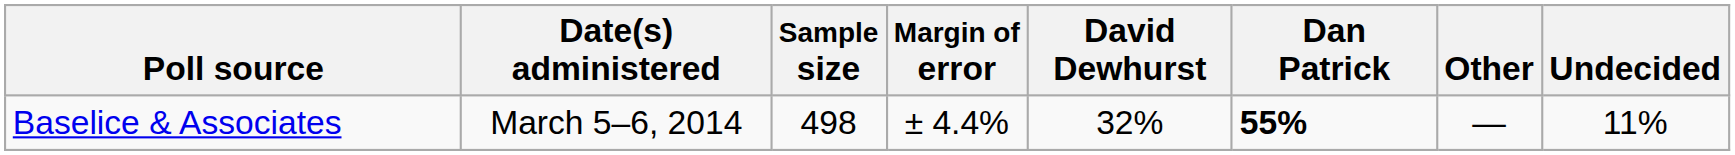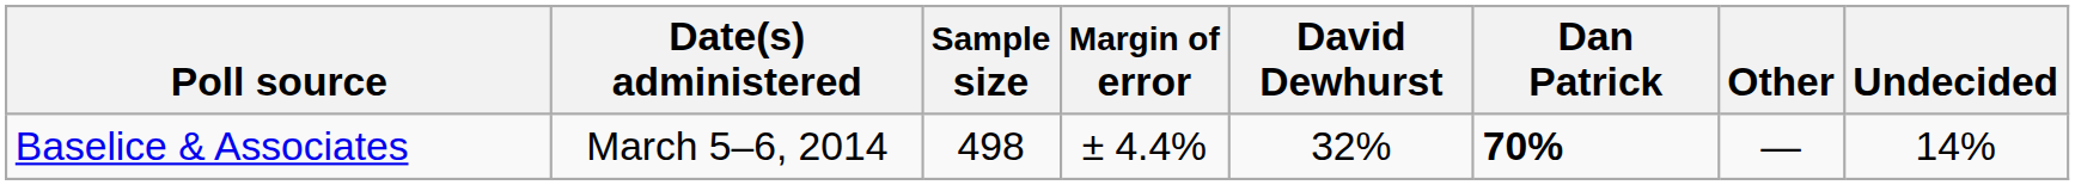Baselice & Associates | Dan Patrick: 55% -> 70%
Baselice & Associates | Undecided: 11% -> 14%
